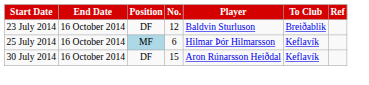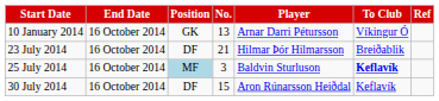+ row: 10 January 2014 | 16 October 2014 | GK | 13 | Arnar Darri Pétursson | Víkingur Ó
23 July 2014 | No.: 12 -> 21
23 July 2014 | Player: Baldvin Sturluson -> Hilmar Þór Hilmarsson
25 July 2014 | No.: 6 -> 3
25 July 2014 | Player: Hilmar Þór Hilmarsson -> Baldvin Sturluson
25 July 2014 | To Club: normal -> bold
